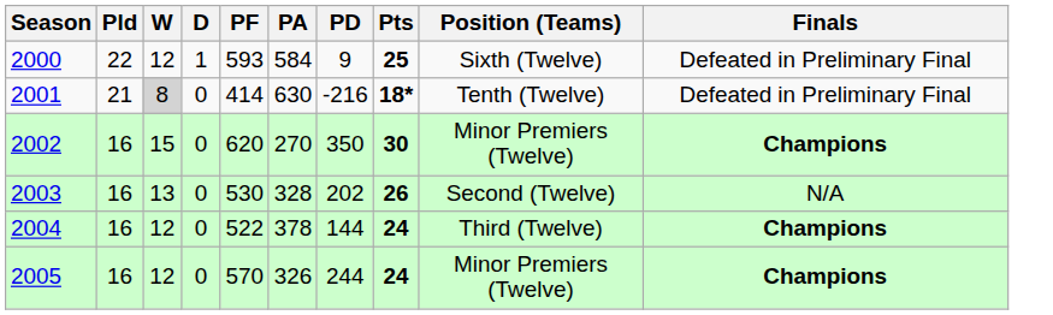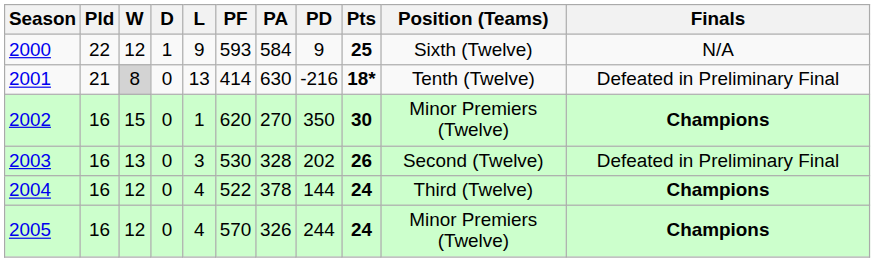+ column: L | 9 | 13 | 1 | 3 | 4 | 4
2000 | Finals: Defeated in Preliminary Final -> N/A
2003 | Finals: N/A -> Defeated in Preliminary Final
